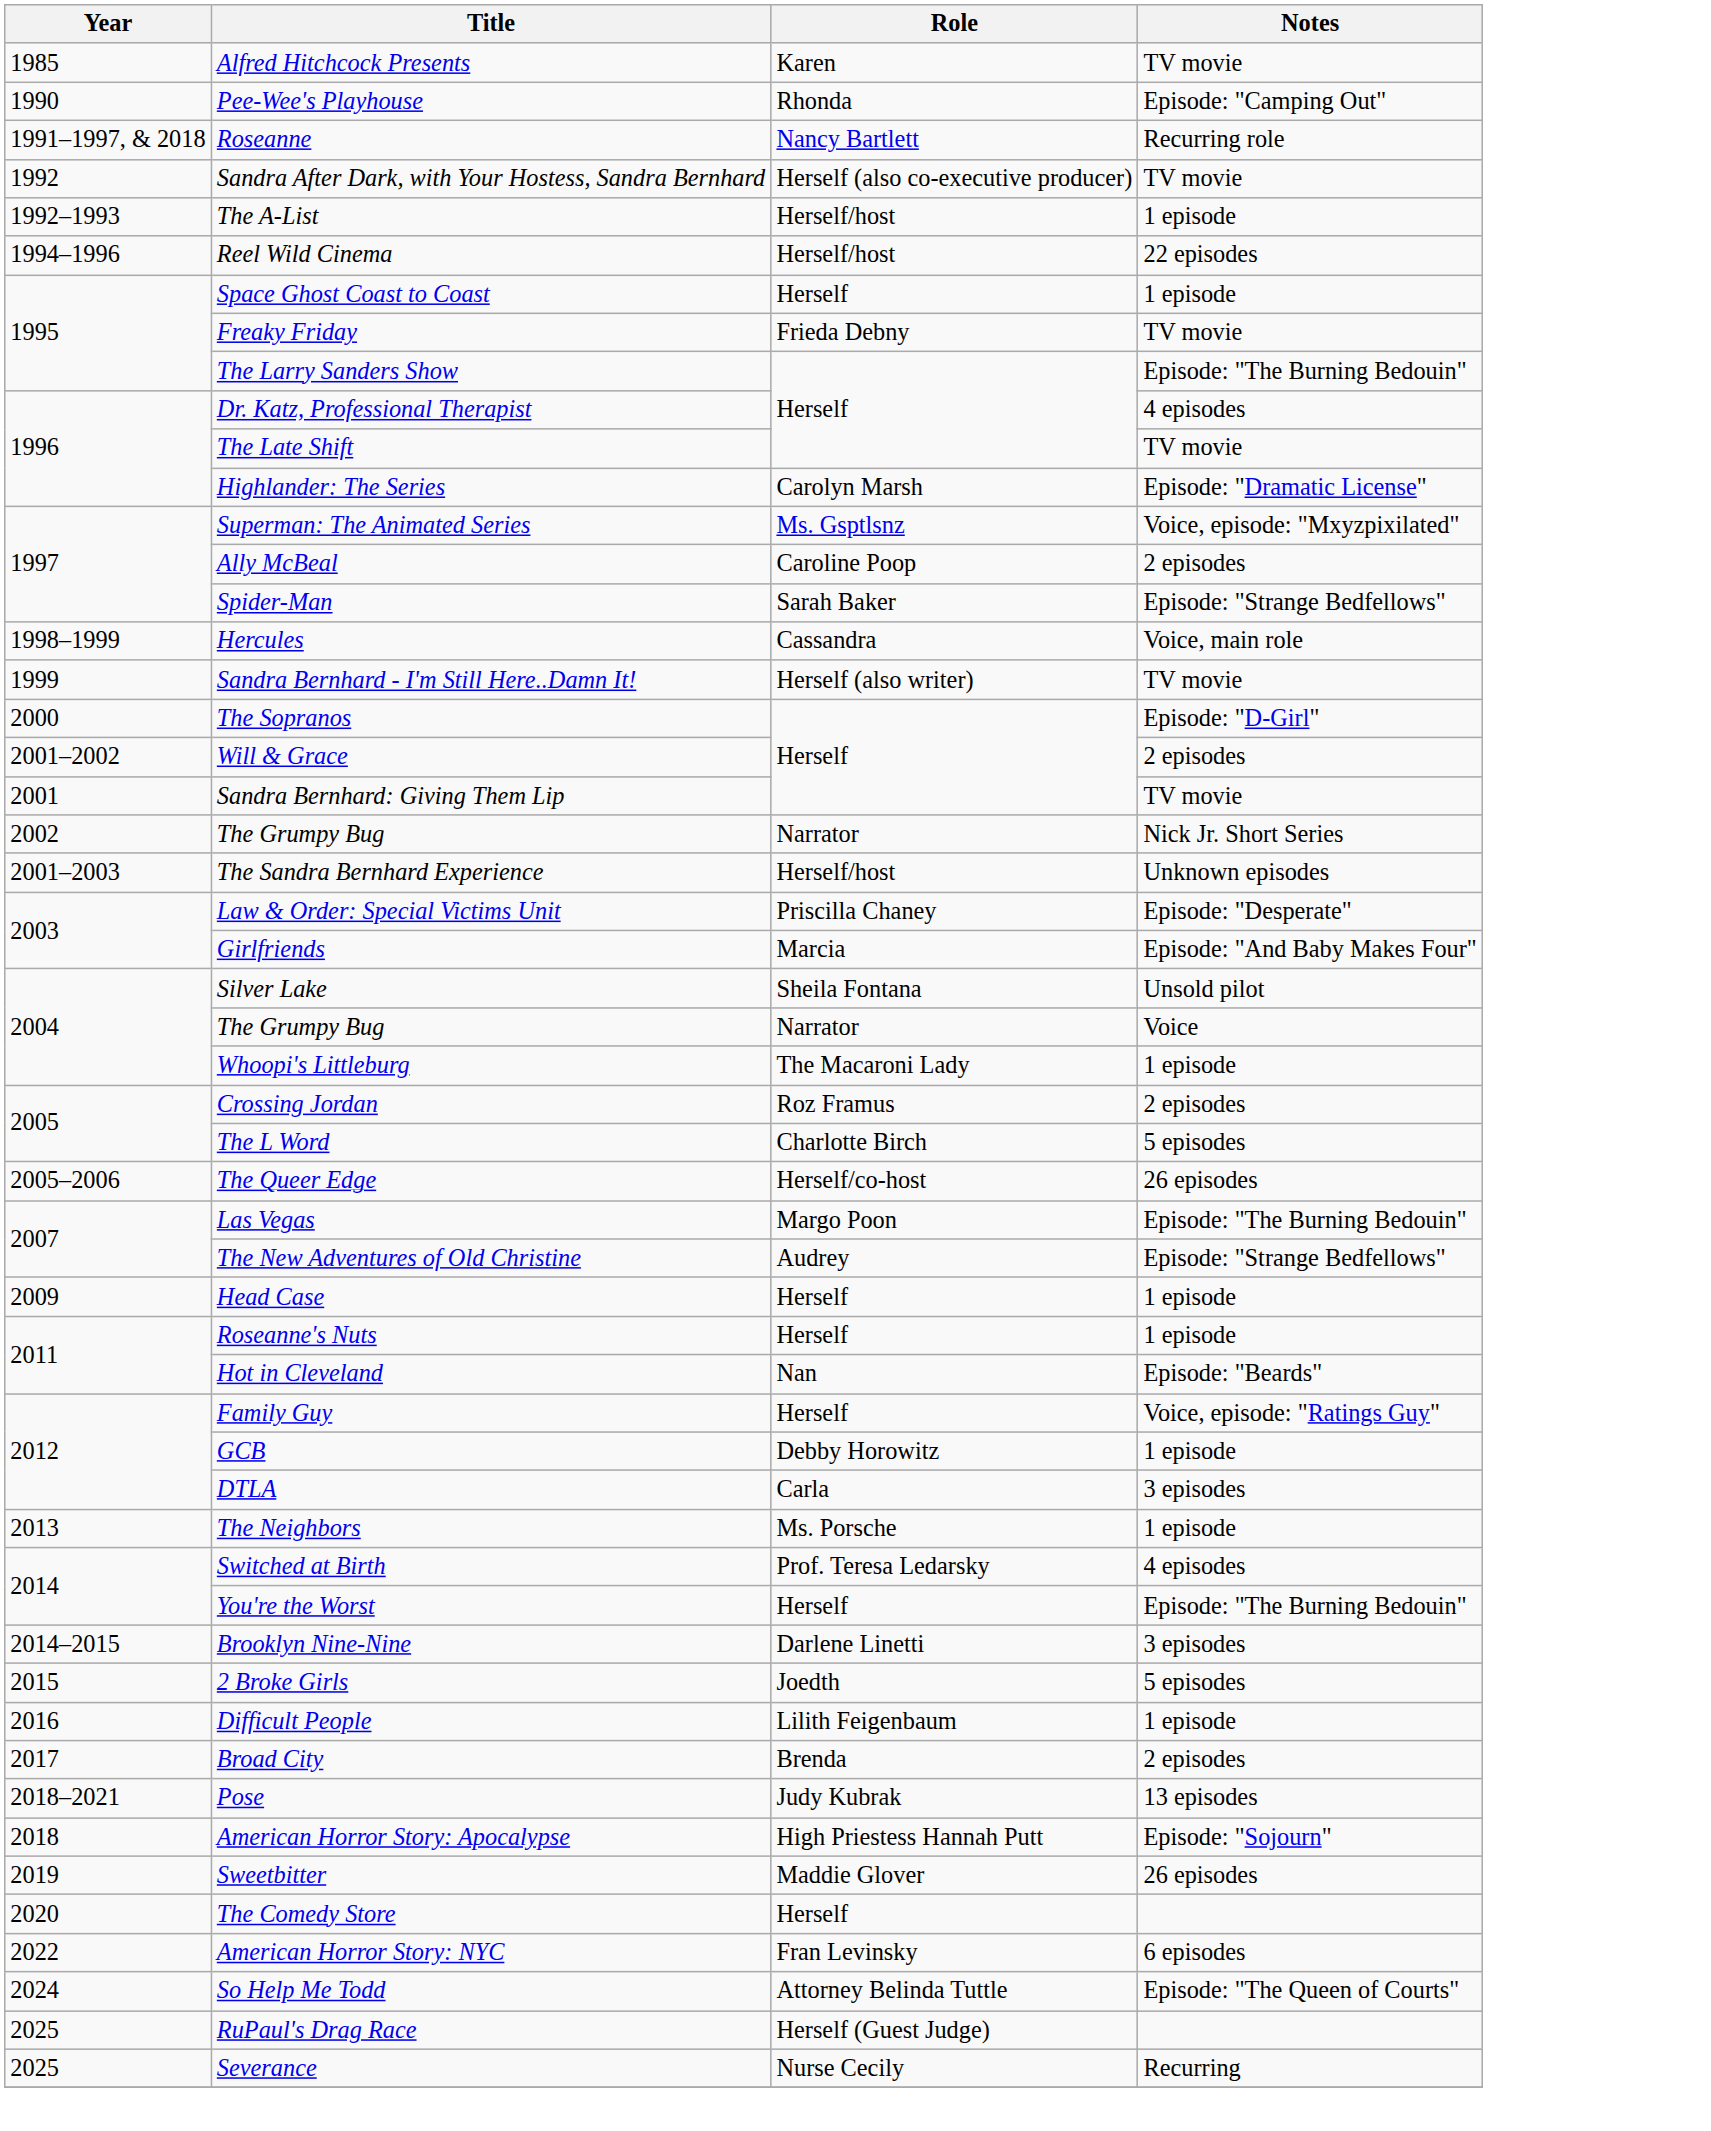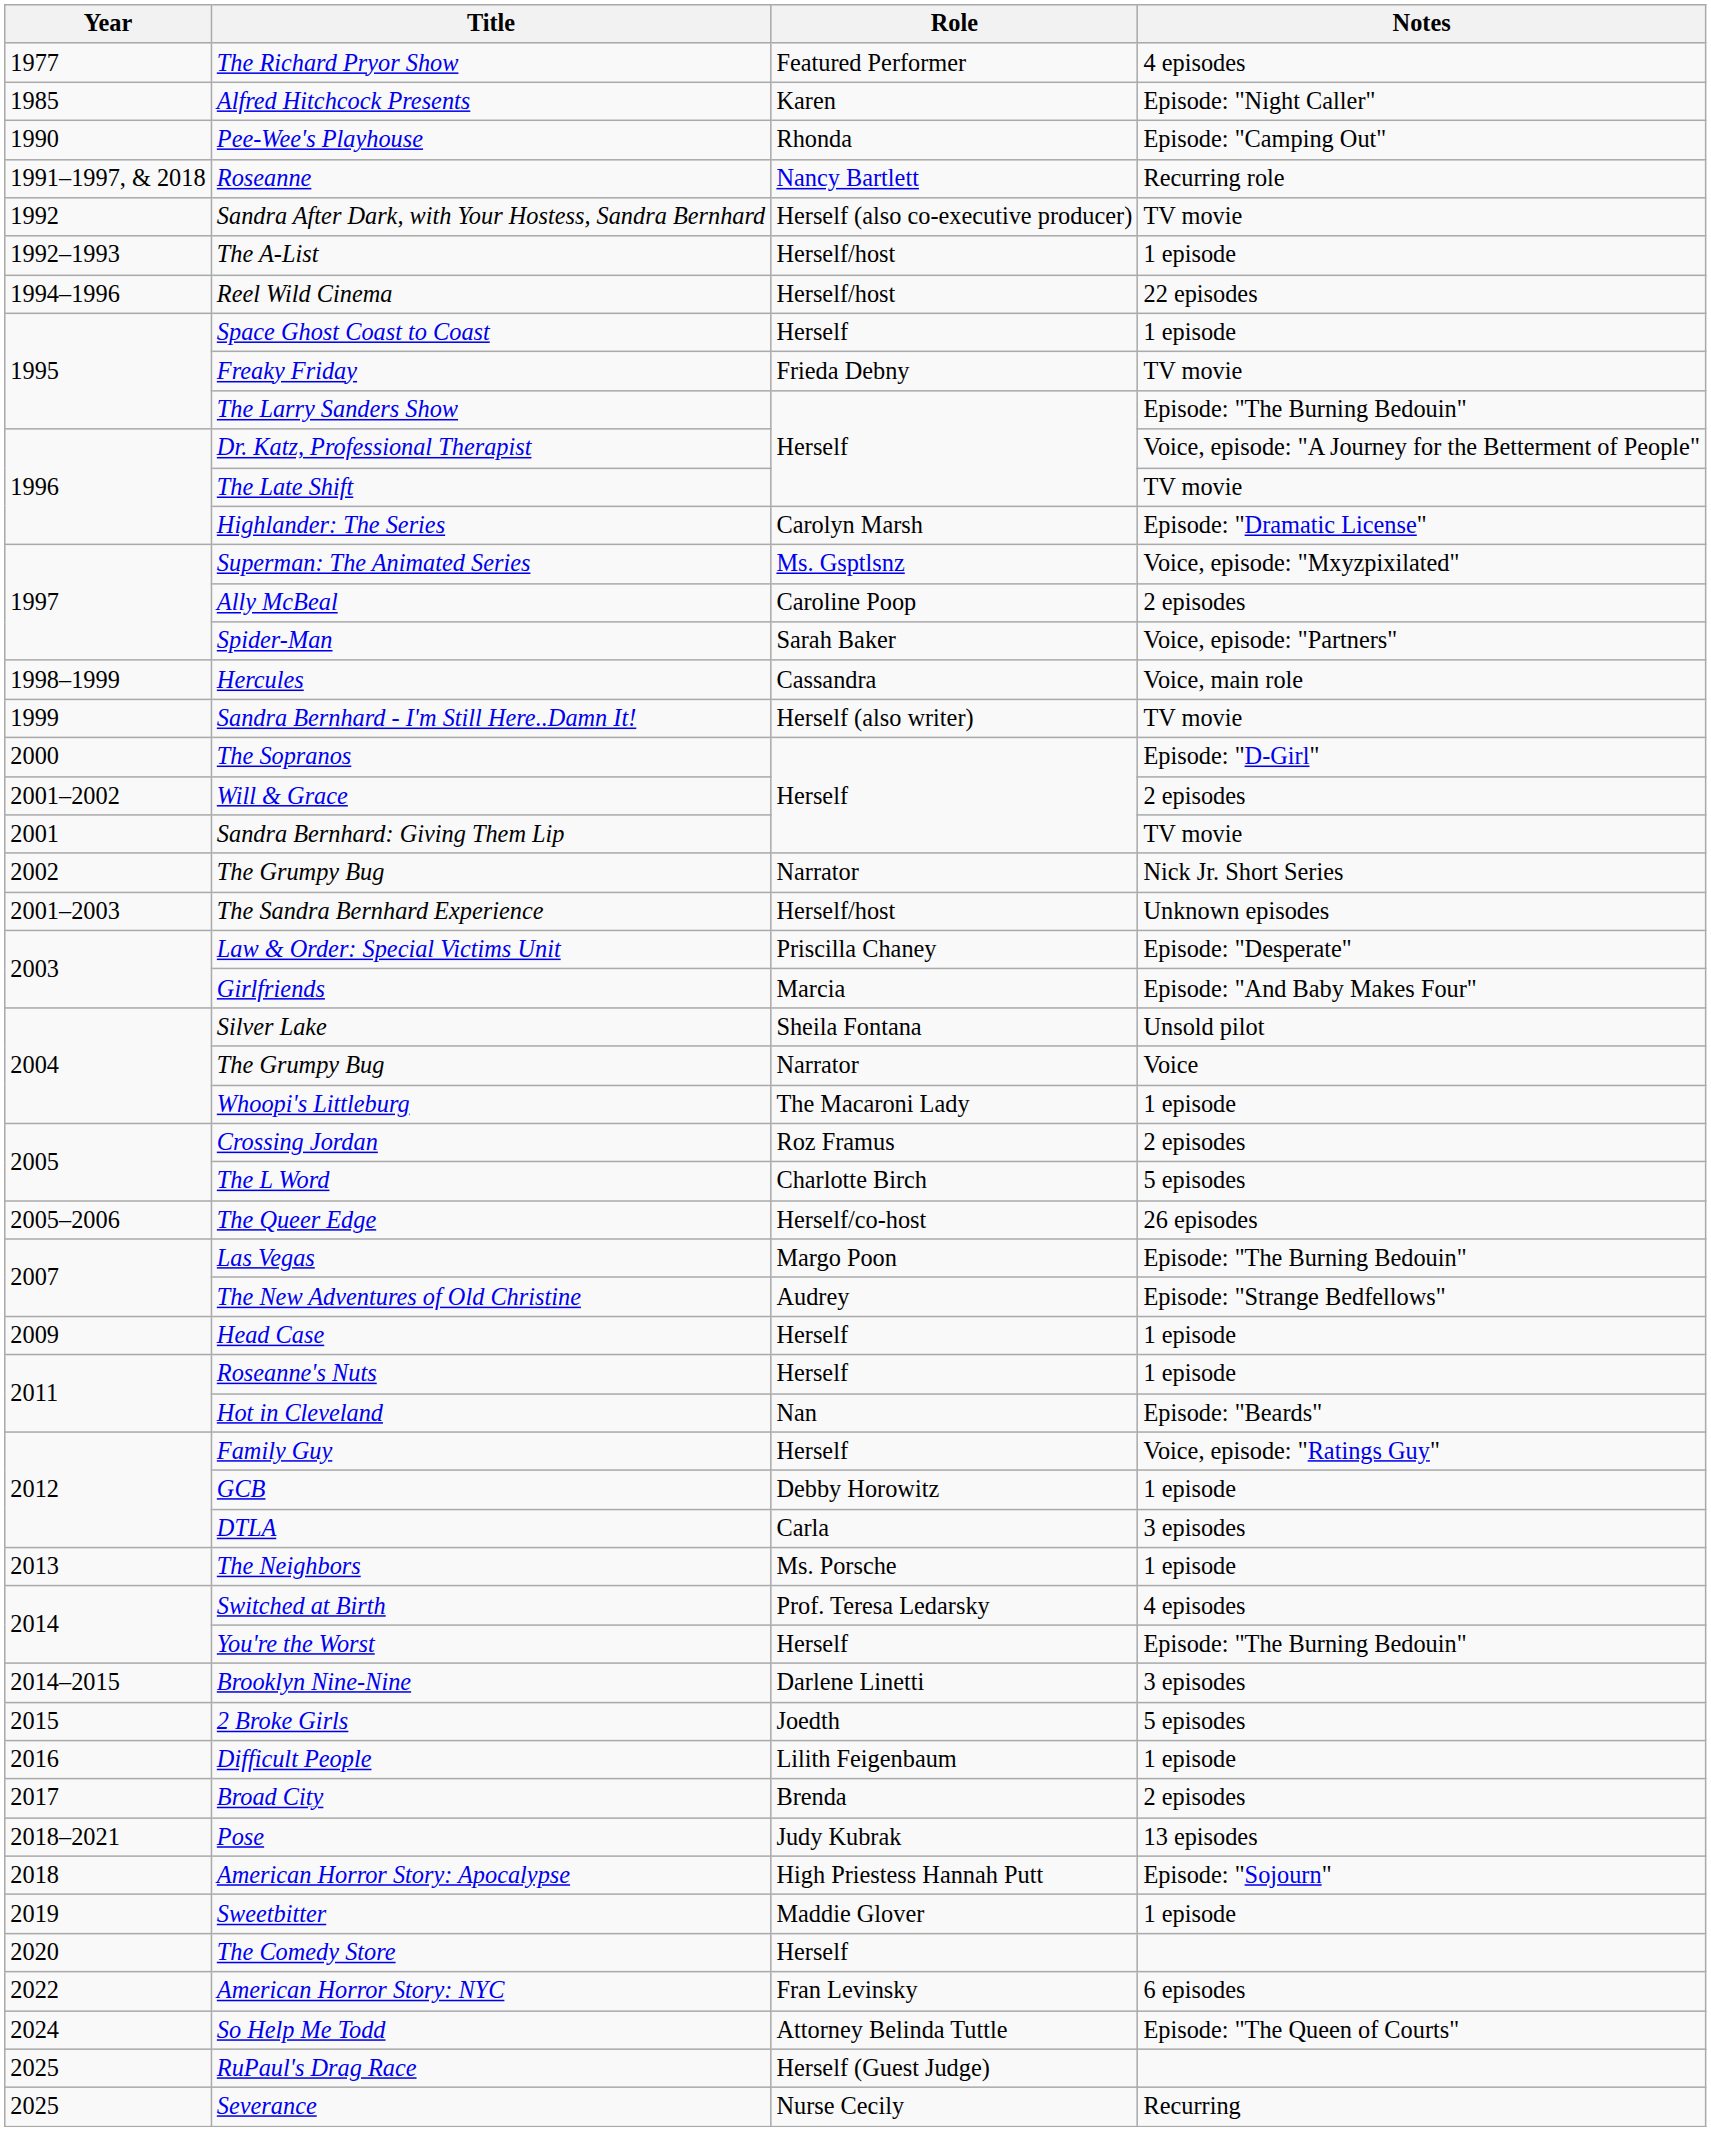+ row: 1977 | The Richard Pryor Show | Featured Performer | 4 episodes
Alfred Hitchcock Presents | Notes: TV movie -> Episode: "Night Caller"
Dr. Katz, Professional Therapist | Notes: 4 episodes -> Voice, episode: "A Journey for the Betterment of People"
Spider-Man | Notes: Episode: "Strange Bedfellows" -> Voice, episode: "Partners"
Sweetbitter | Notes: 26 episodes -> 1 episode
